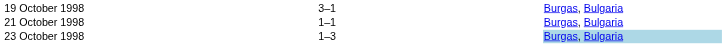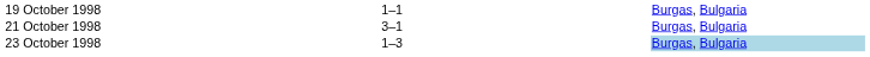19 October 1998 | column 3: 3–1 -> 1–1
21 October 1998 | column 3: 1–1 -> 3–1
